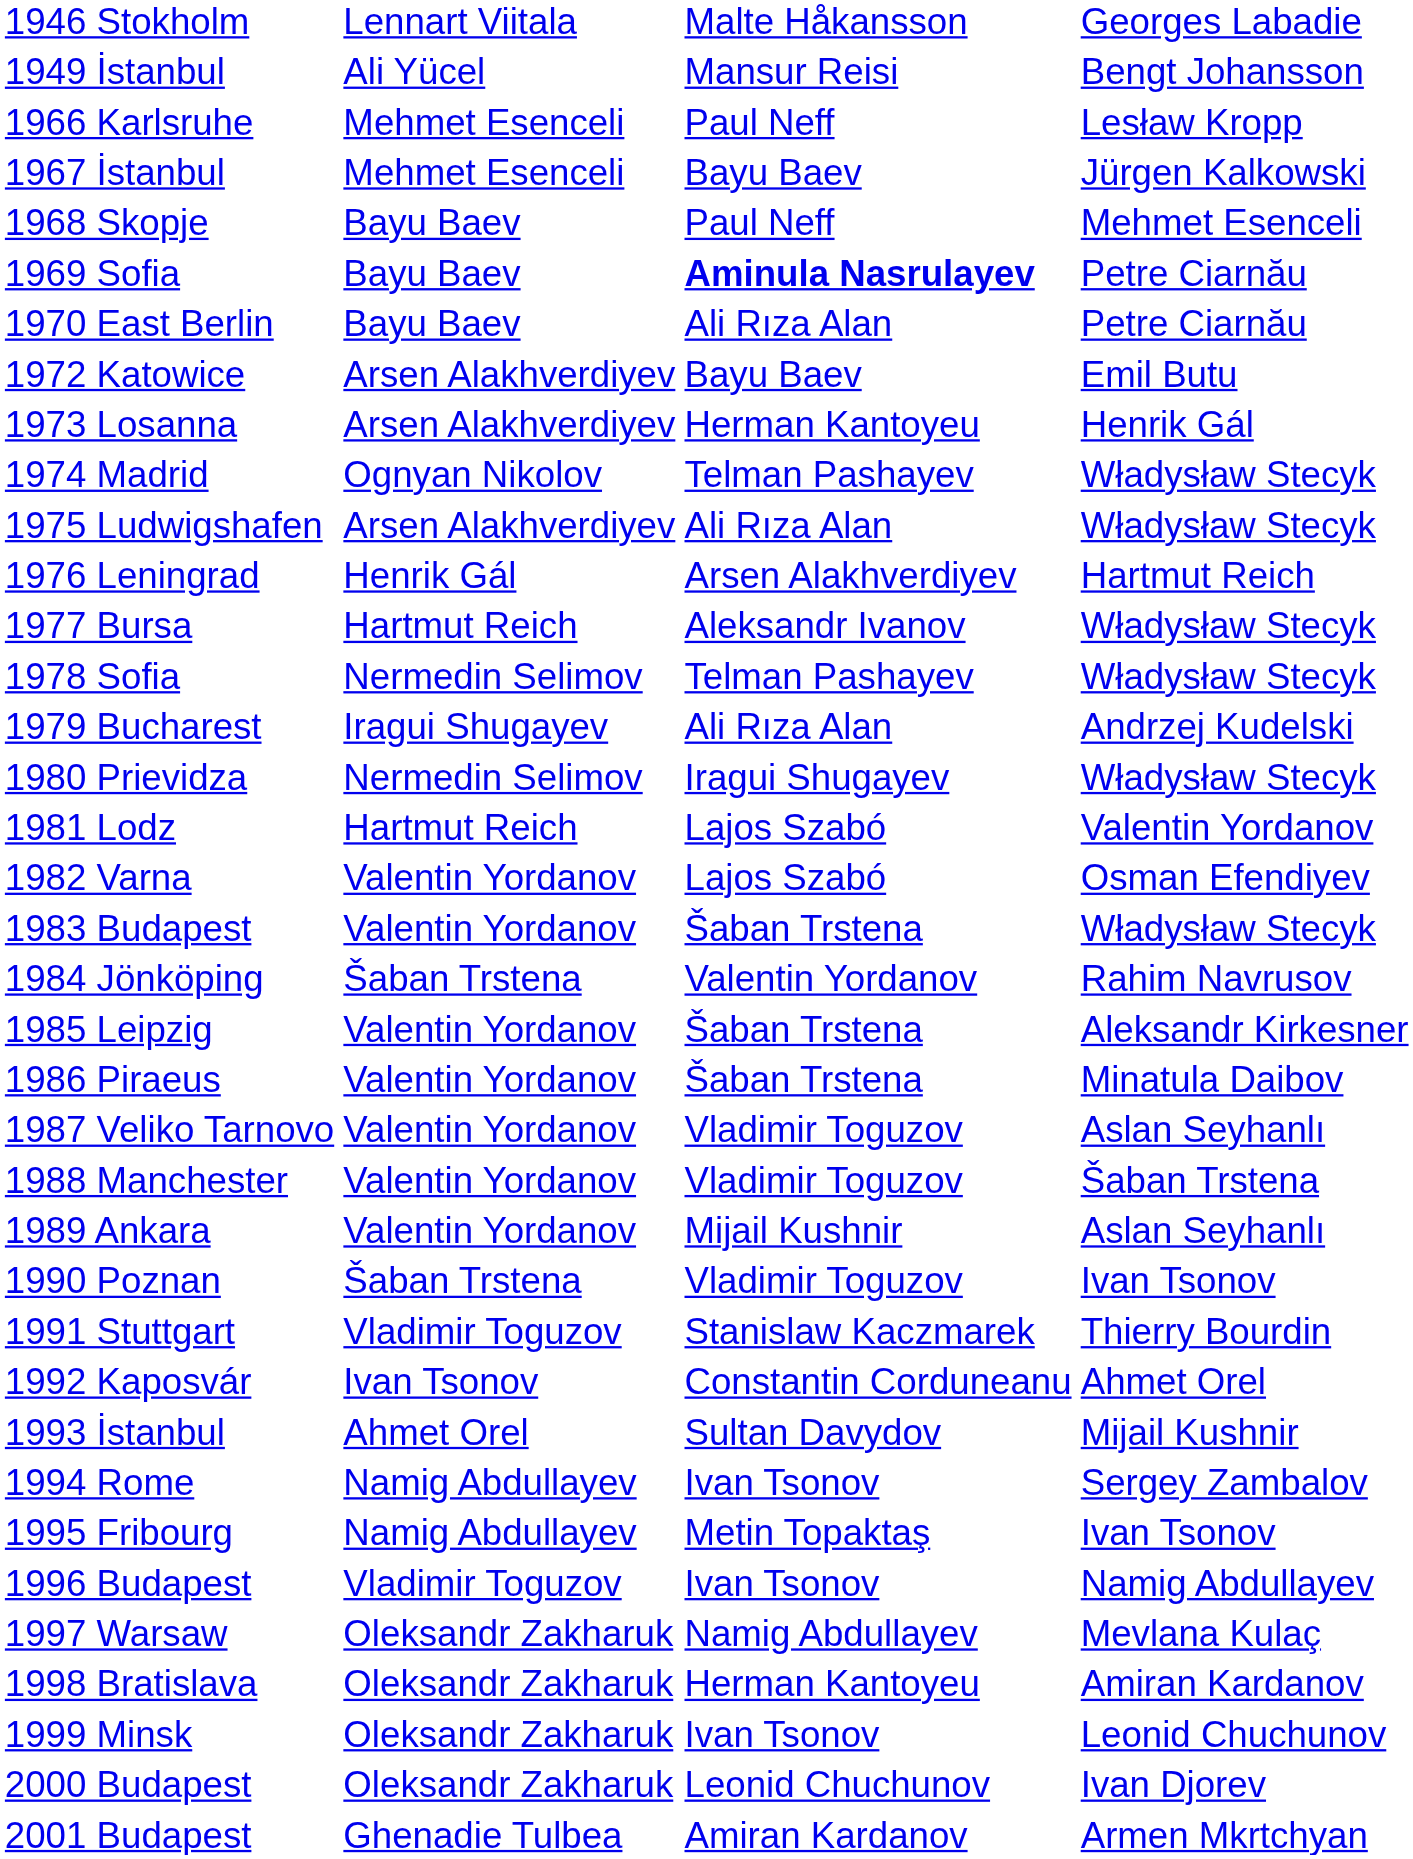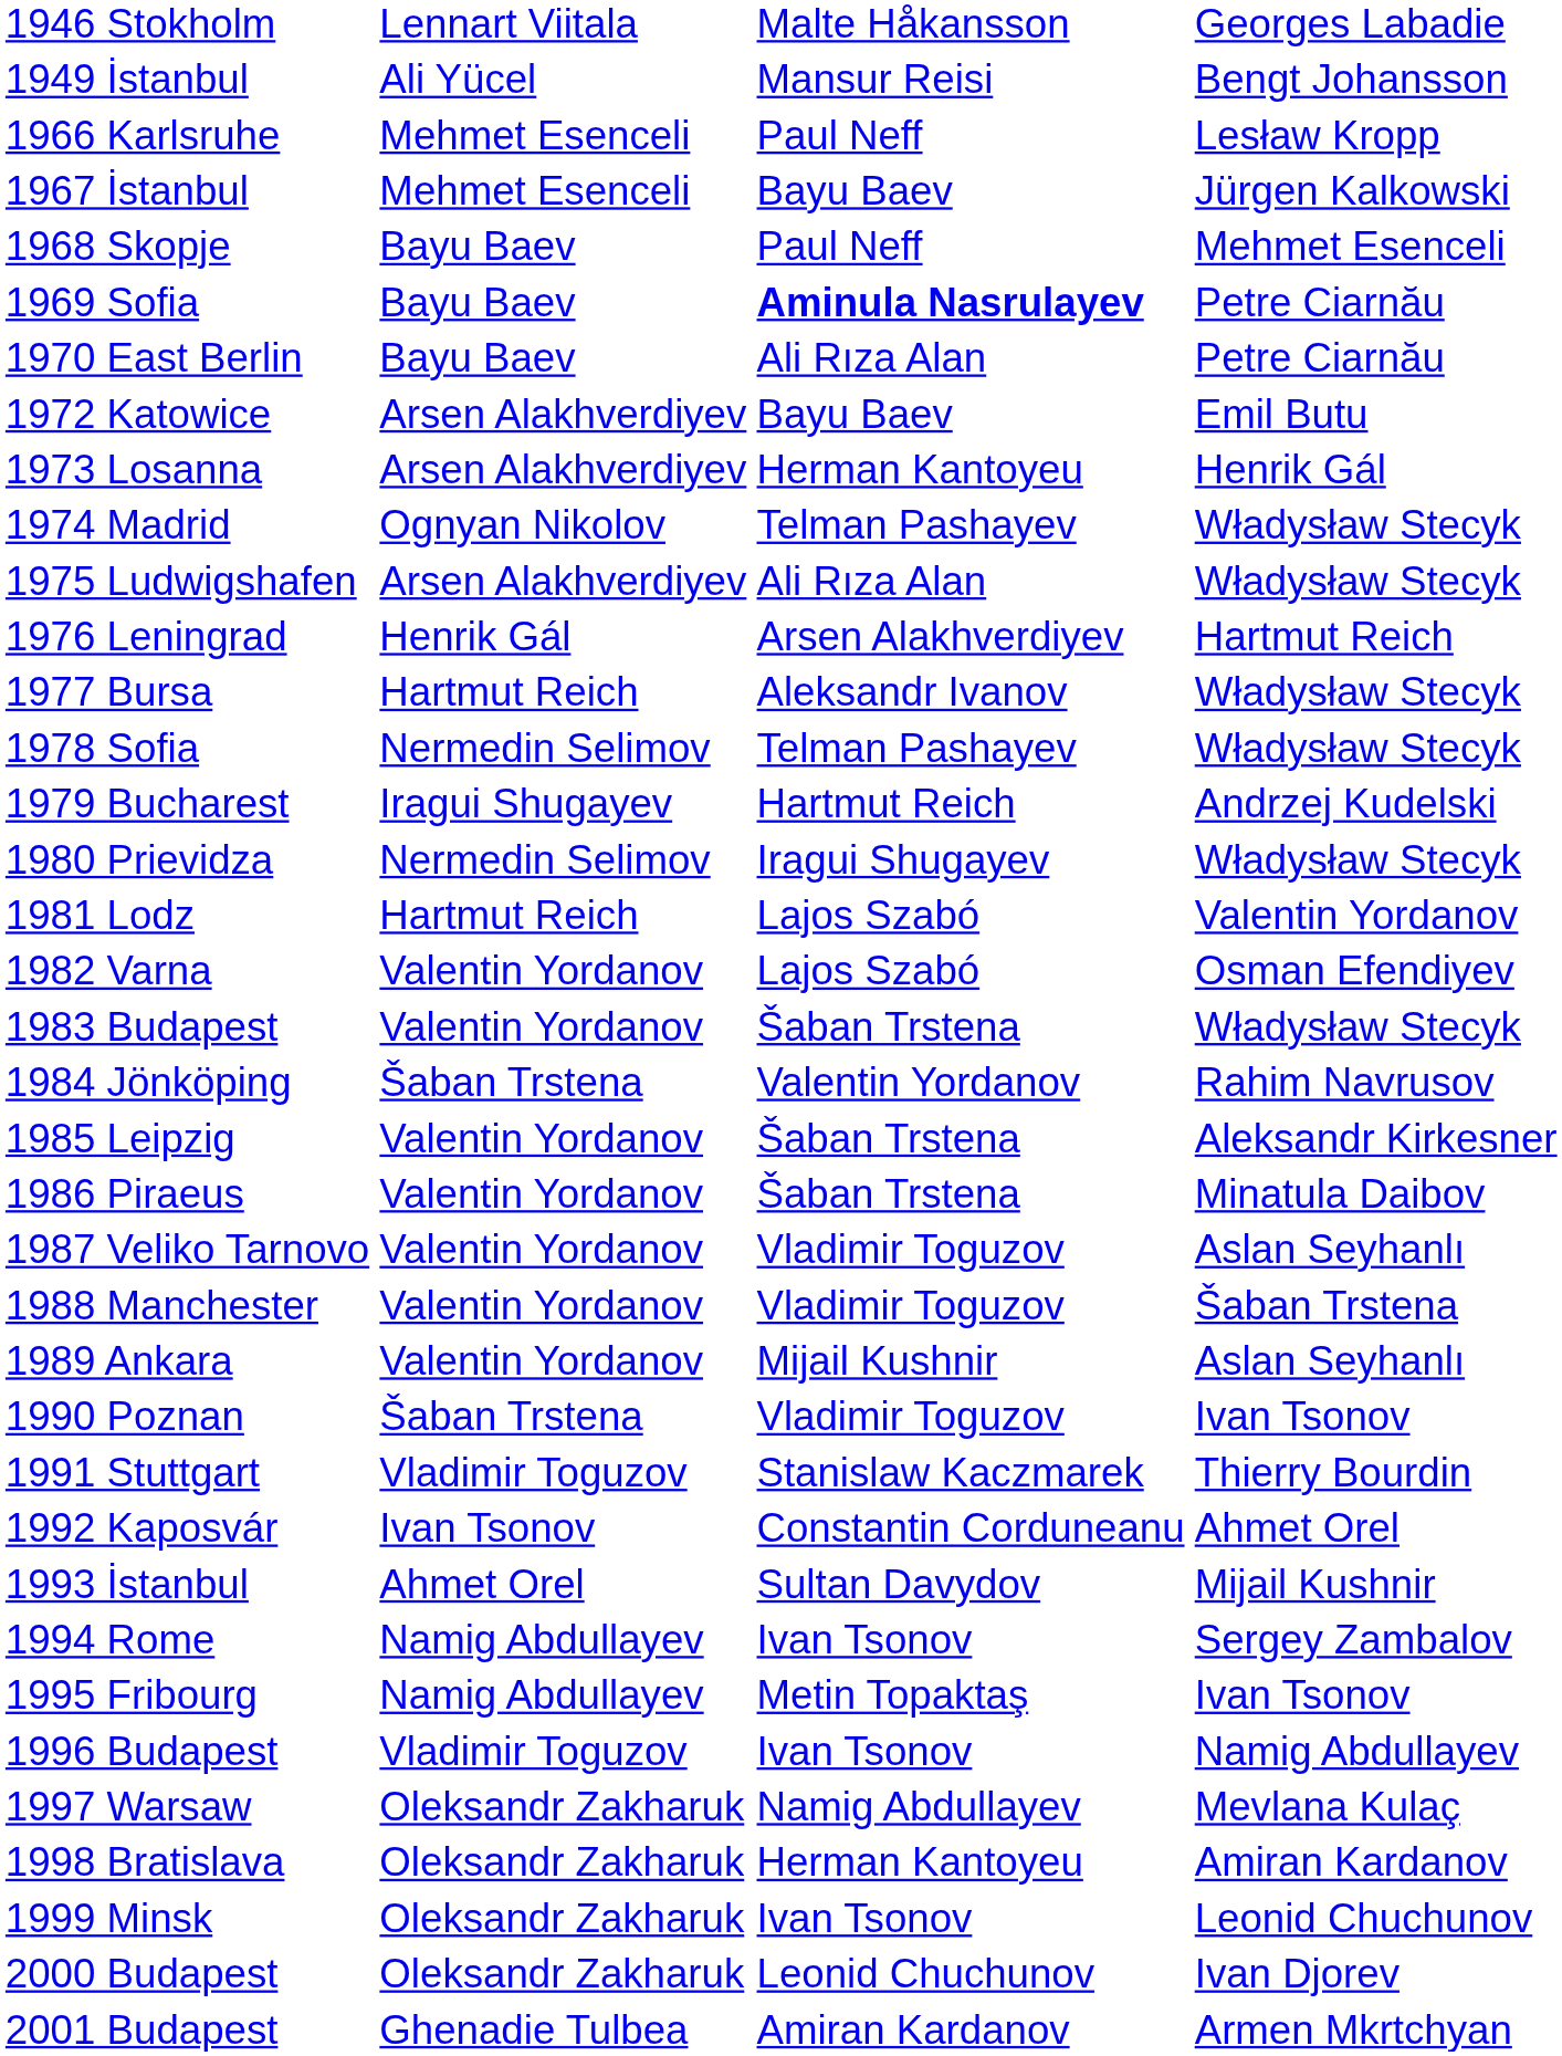1979 Bucharest | column 3: Ali Rıza Alan -> Hartmut Reich
